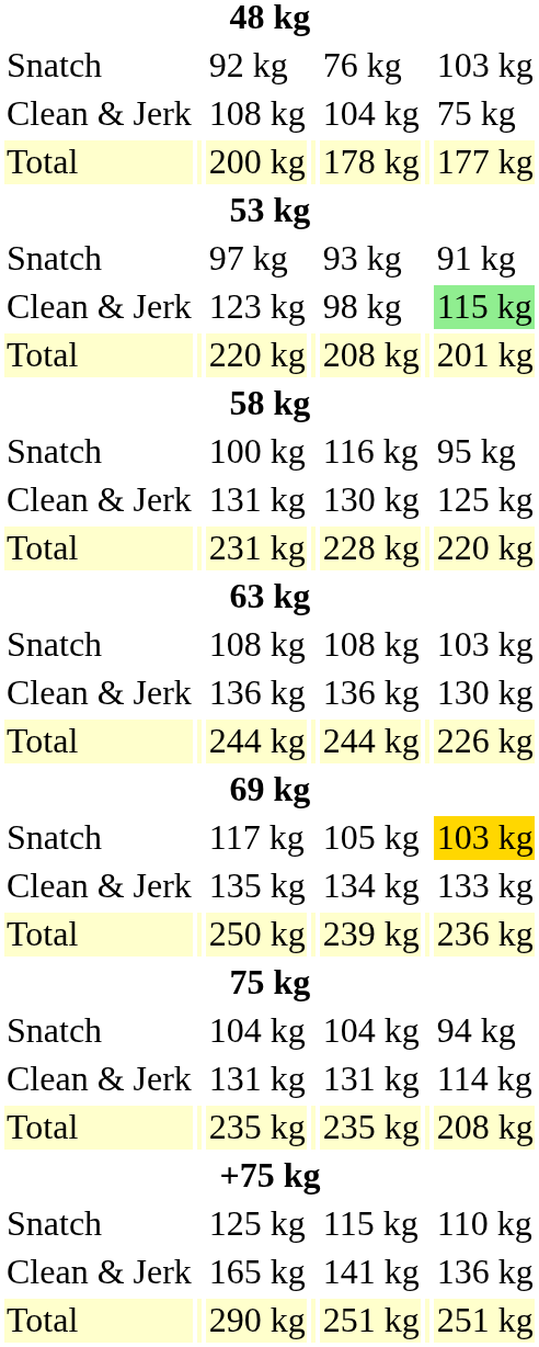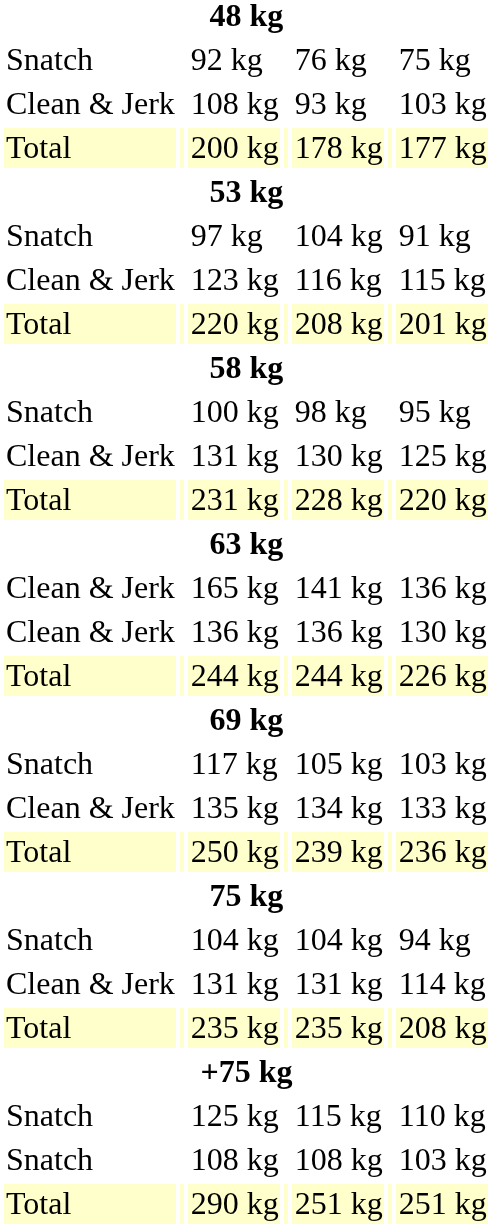92 kg | column 7: 103 kg -> 75 kg
Clean & Jerk / 108 kg | column 5: 104 kg -> 93 kg
Clean & Jerk / 108 kg | column 7: 75 kg -> 103 kg
97 kg | column 5: 93 kg -> 104 kg
123 kg | column 5: 98 kg -> 116 kg
123 kg | column 7: lightgreen background -> no background
100 kg | column 5: 116 kg -> 98 kg
rows swapped: Snatch / 108 kg <-> 165 kg
117 kg | column 7: gold background -> no background
